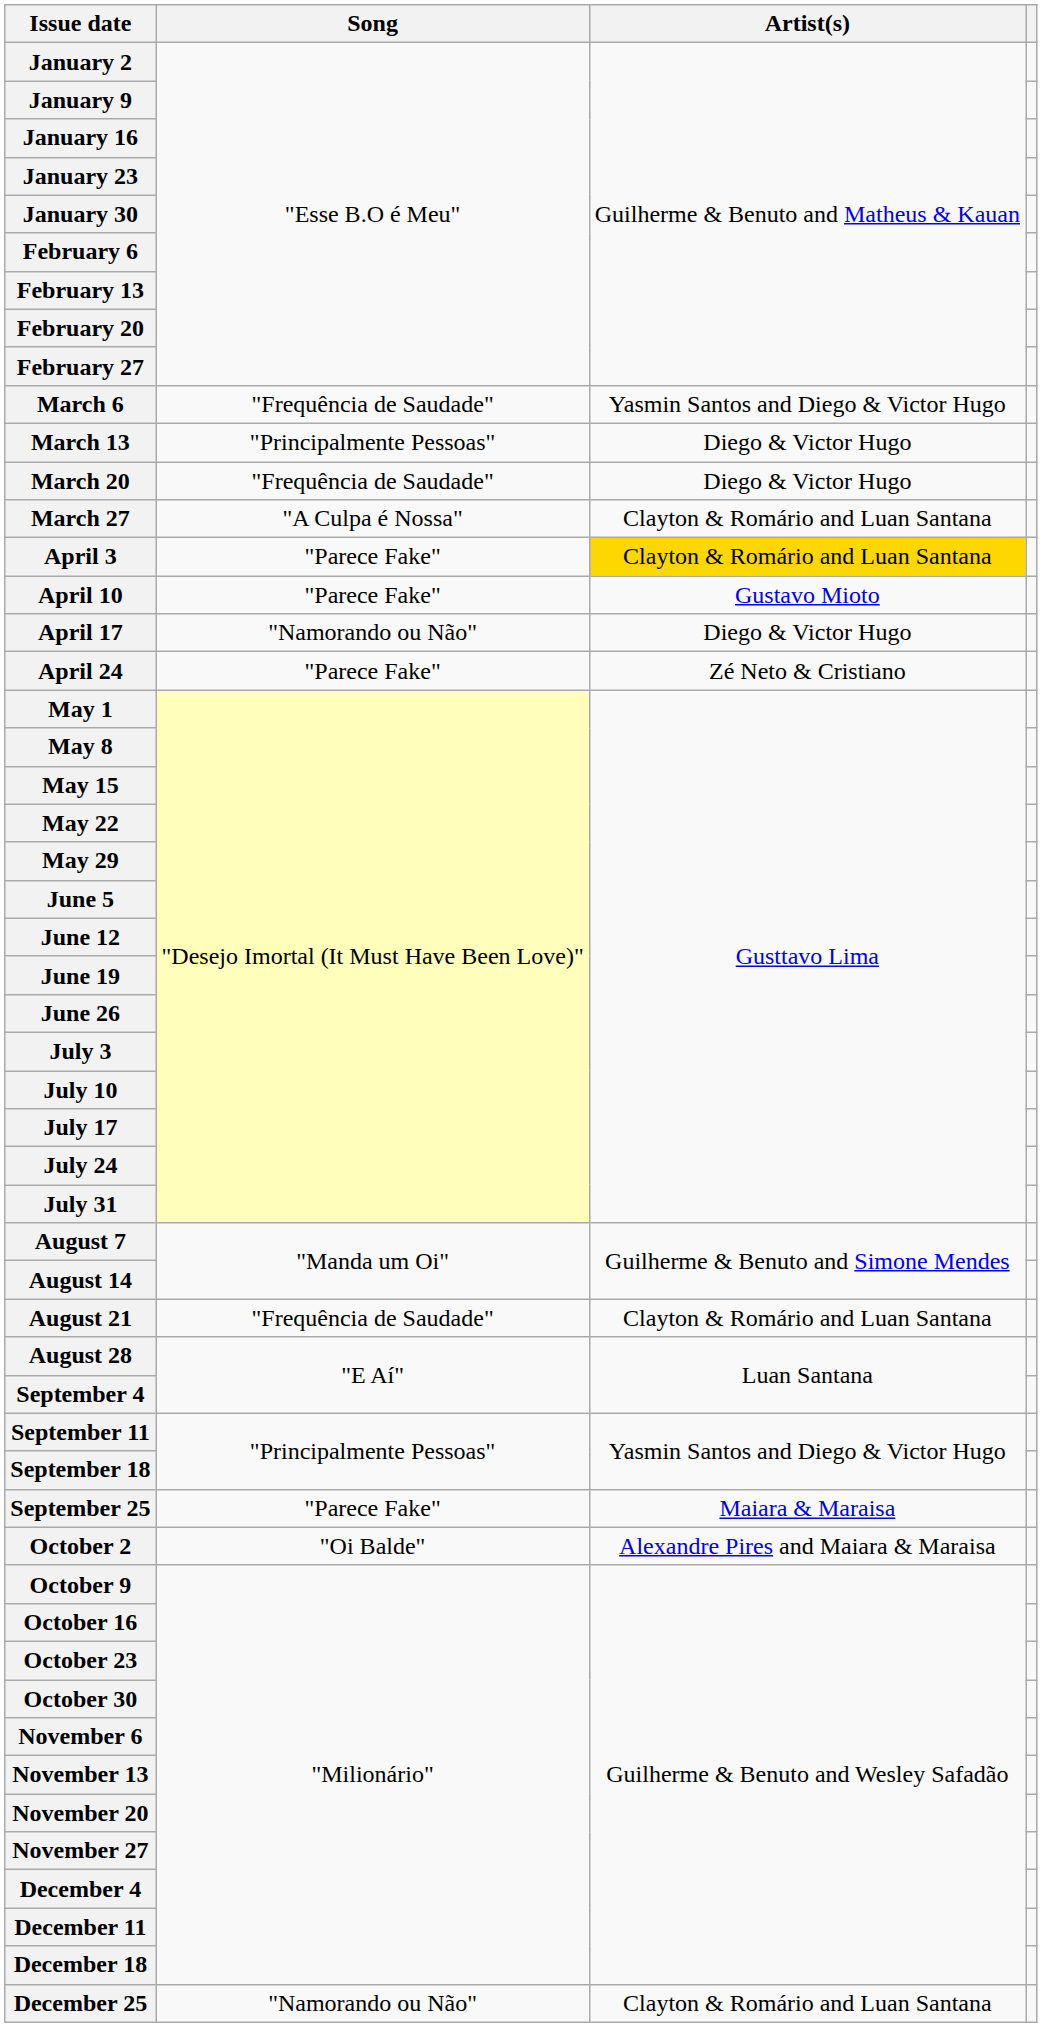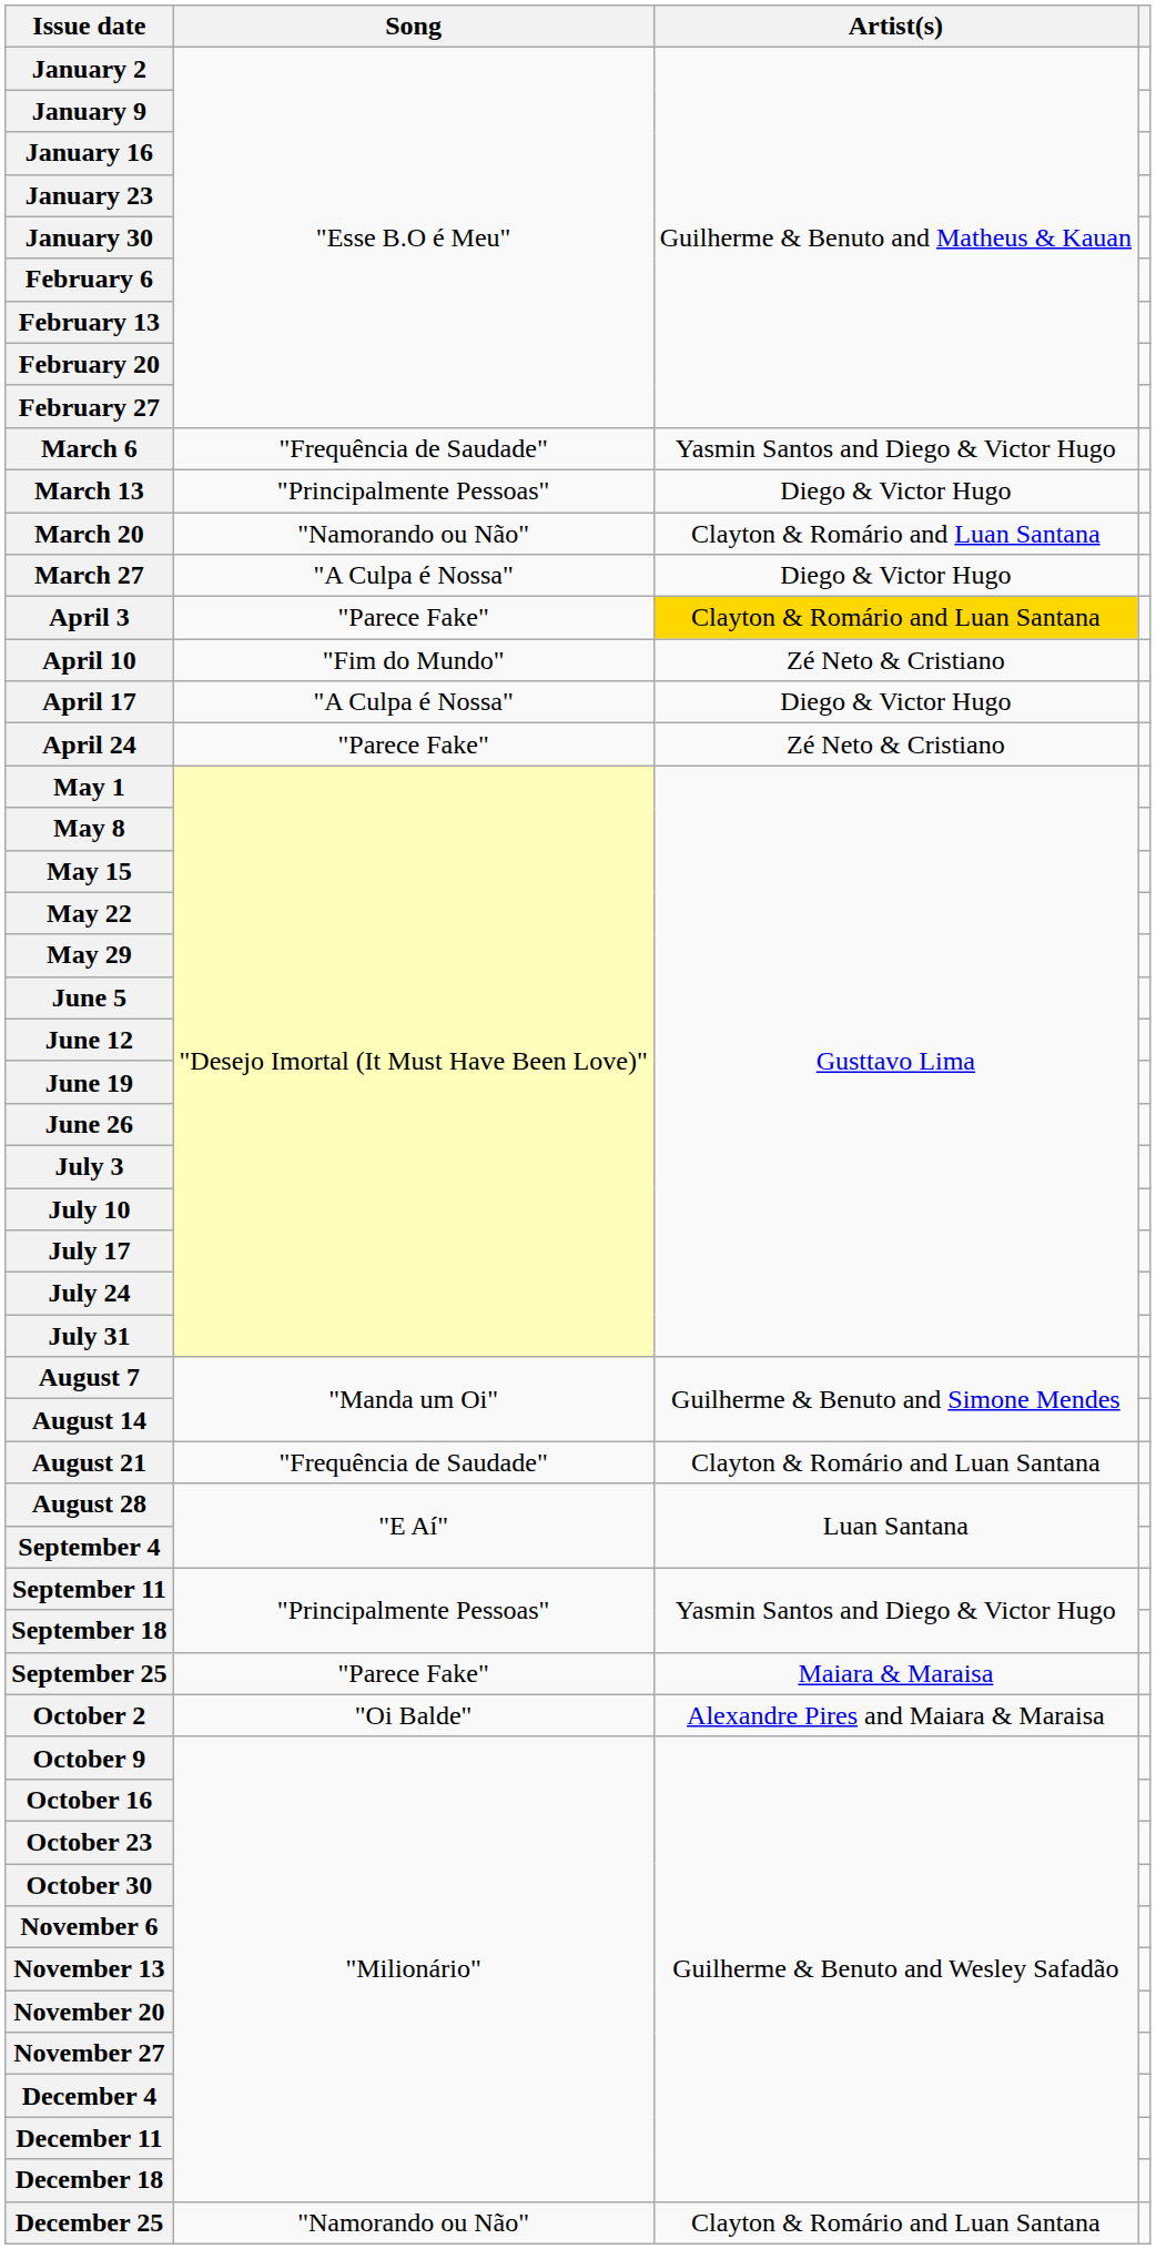March 20 | Song: "Frequência de Saudade" -> "Namorando ou Não"
March 20 | Artist(s): Diego & Victor Hugo -> Clayton & Romário and Luan Santana
March 27 | Artist(s): Clayton & Romário and Luan Santana -> Diego & Victor Hugo
April 10 | Song: "Parece Fake" -> "Fim do Mundo"
April 10 | Artist(s): Gustavo Mioto -> Zé Neto & Cristiano
April 17 | Song: "Namorando ou Não" -> "A Culpa é Nossa"
